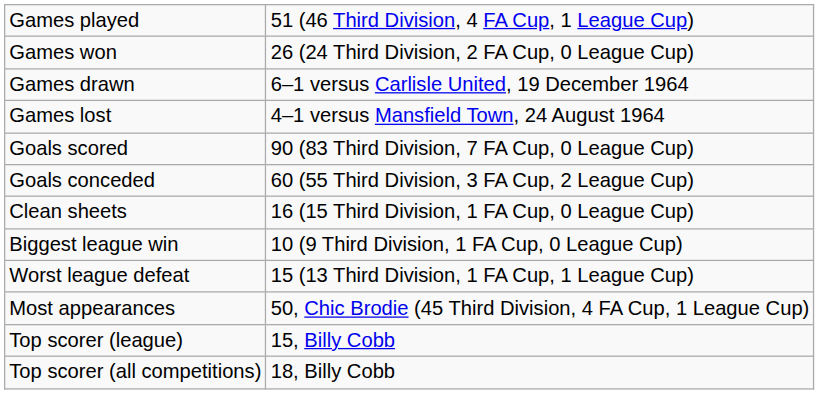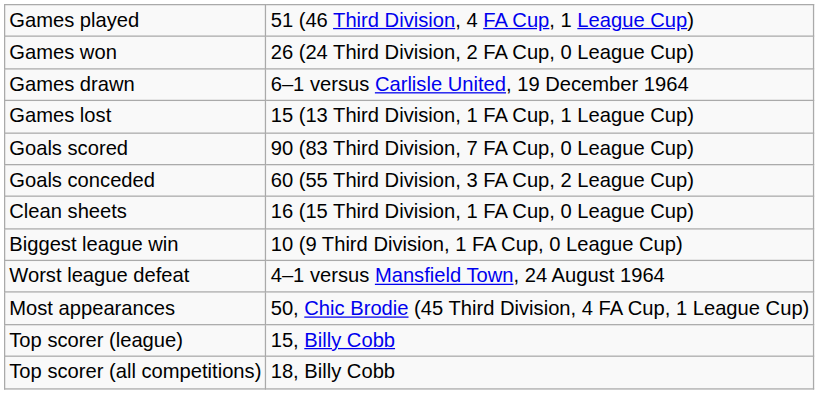Games lost | column 2: 4–1 versus Mansfield Town, 24 August 1964 -> 15 (13 Third Division, 1 FA Cup, 1 League Cup)
Worst league defeat | column 2: 15 (13 Third Division, 1 FA Cup, 1 League Cup) -> 4–1 versus Mansfield Town, 24 August 1964
